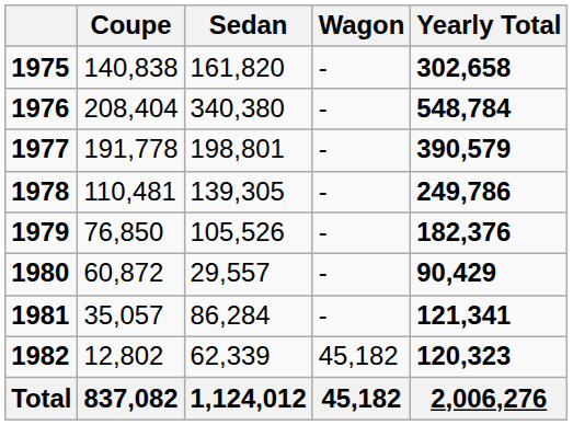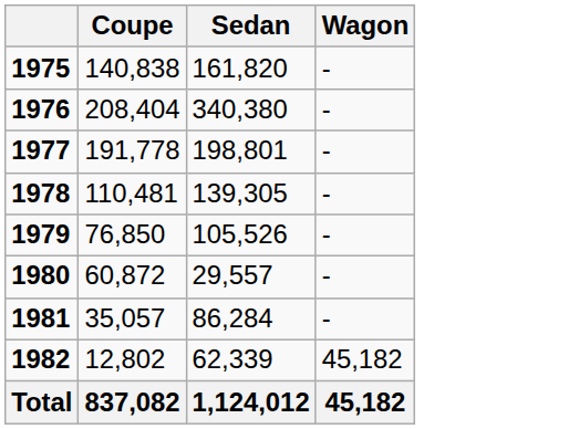- column: Yearly Total | 302,658 | 548,784 | 390,579 | 249,786 | 182,376 | 90,429 | 121,341 | 120,323 | 2,006,276
